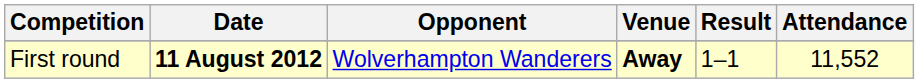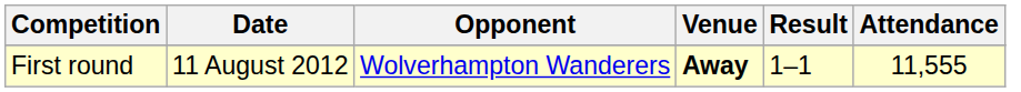First round | Date: bold -> normal
First round | Attendance: 11,552 -> 11,555
